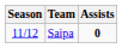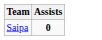- column: Season | 11/12
